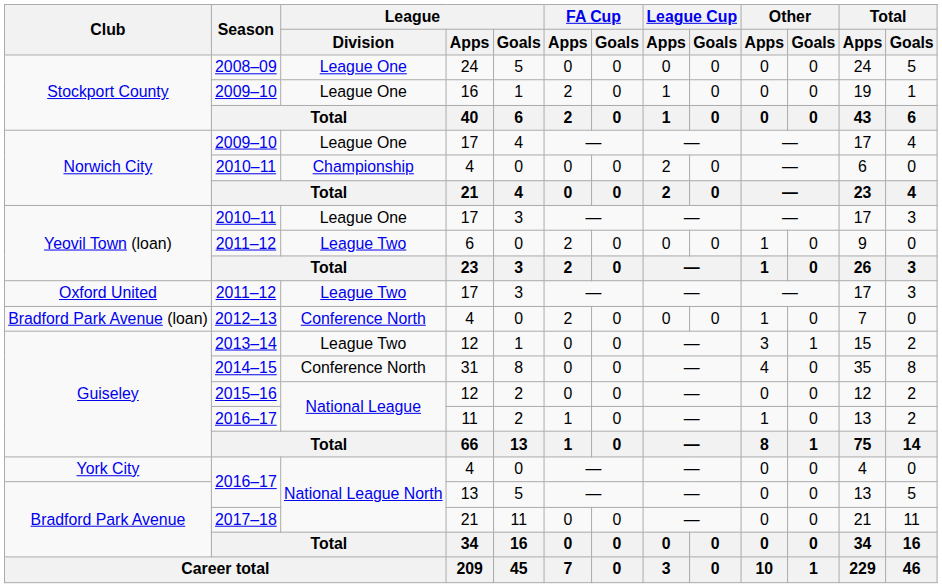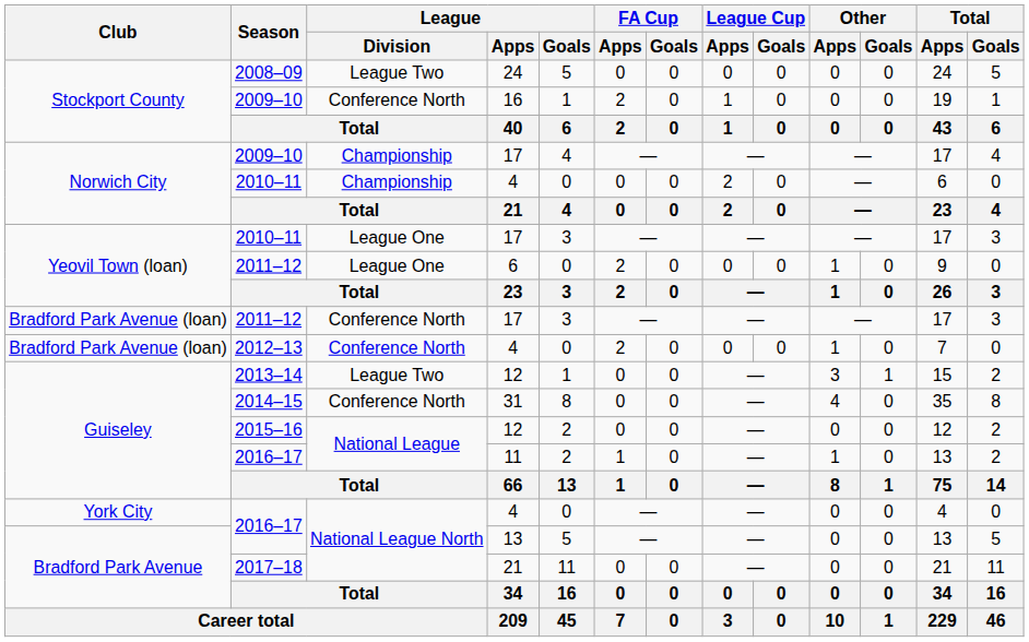2008–09 | League / Division: League One -> League Two
2009–10 / 16 | League / Division: League One -> Conference North
2009–10 / 17 | League / Division: League One -> Championship
2011–12 / 6 | League / Division: League Two -> League One
2011–12 / 17 | Club: Oxford United -> Bradford Park Avenue (loan)
2011–12 / 17 | League / Division: League Two -> Conference North
